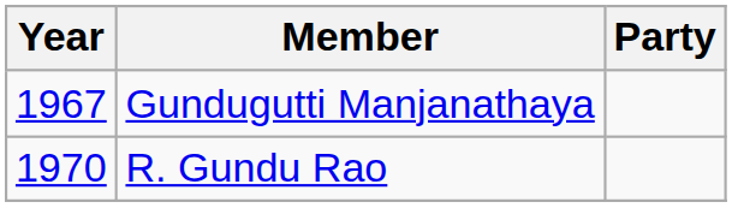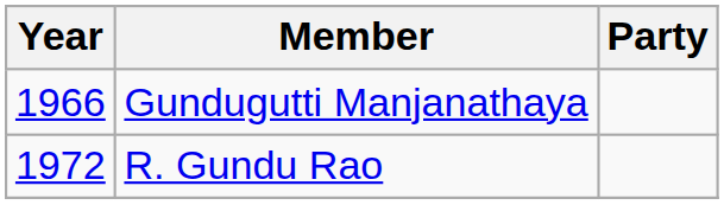Gundugutti Manjanathaya | Year: 1967 -> 1966
R. Gundu Rao | Year: 1970 -> 1972
